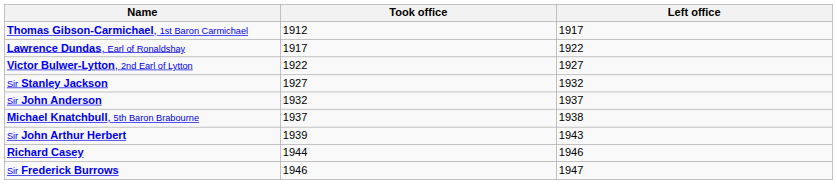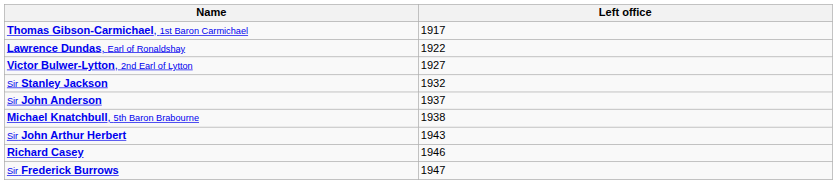- column: Took office | 1912 | 1917 | 1922 | 1927 | 1932 | 1937 | 1939 | 1944 | 1946
